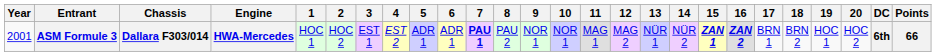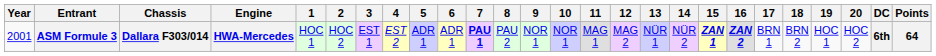ASM Formule 3 | Points: 66 -> 64
